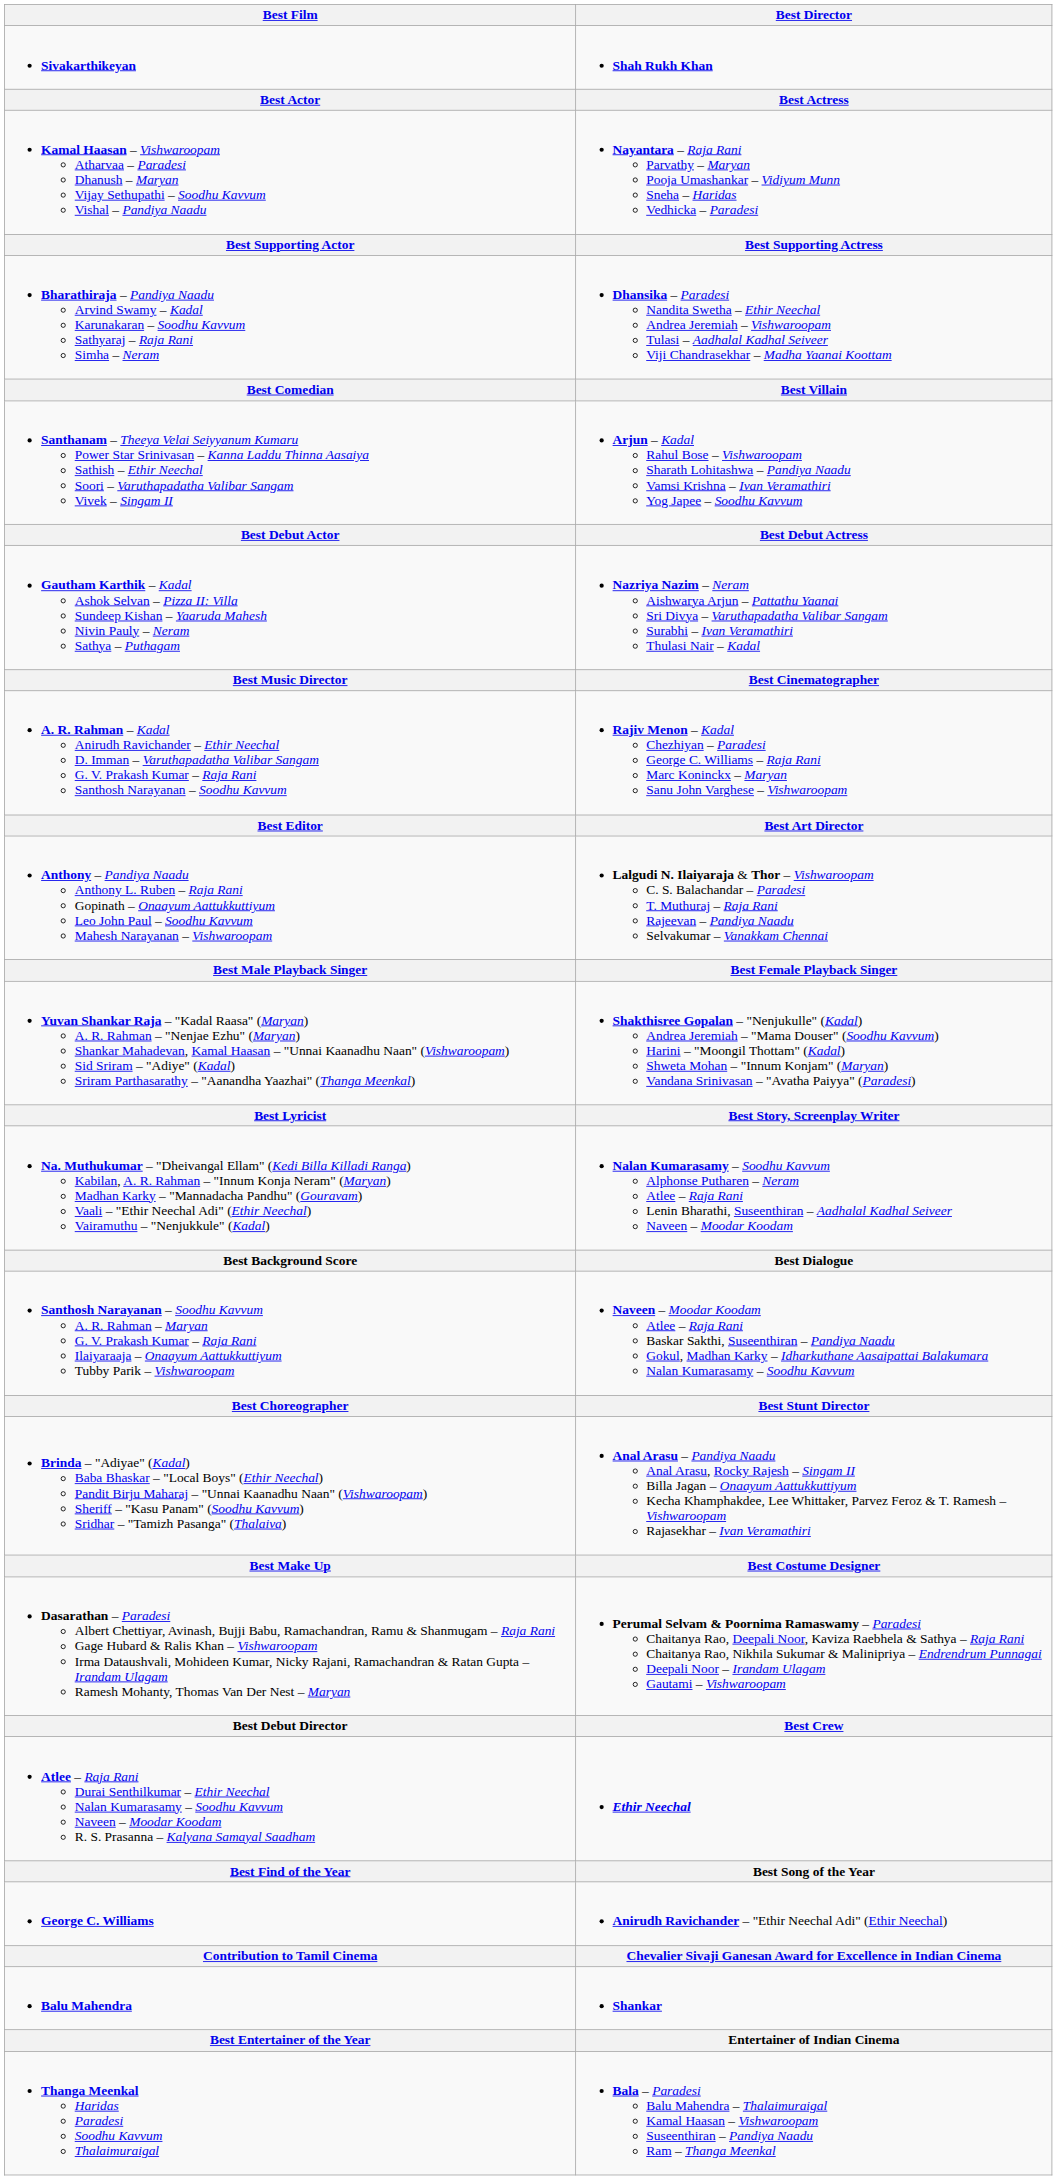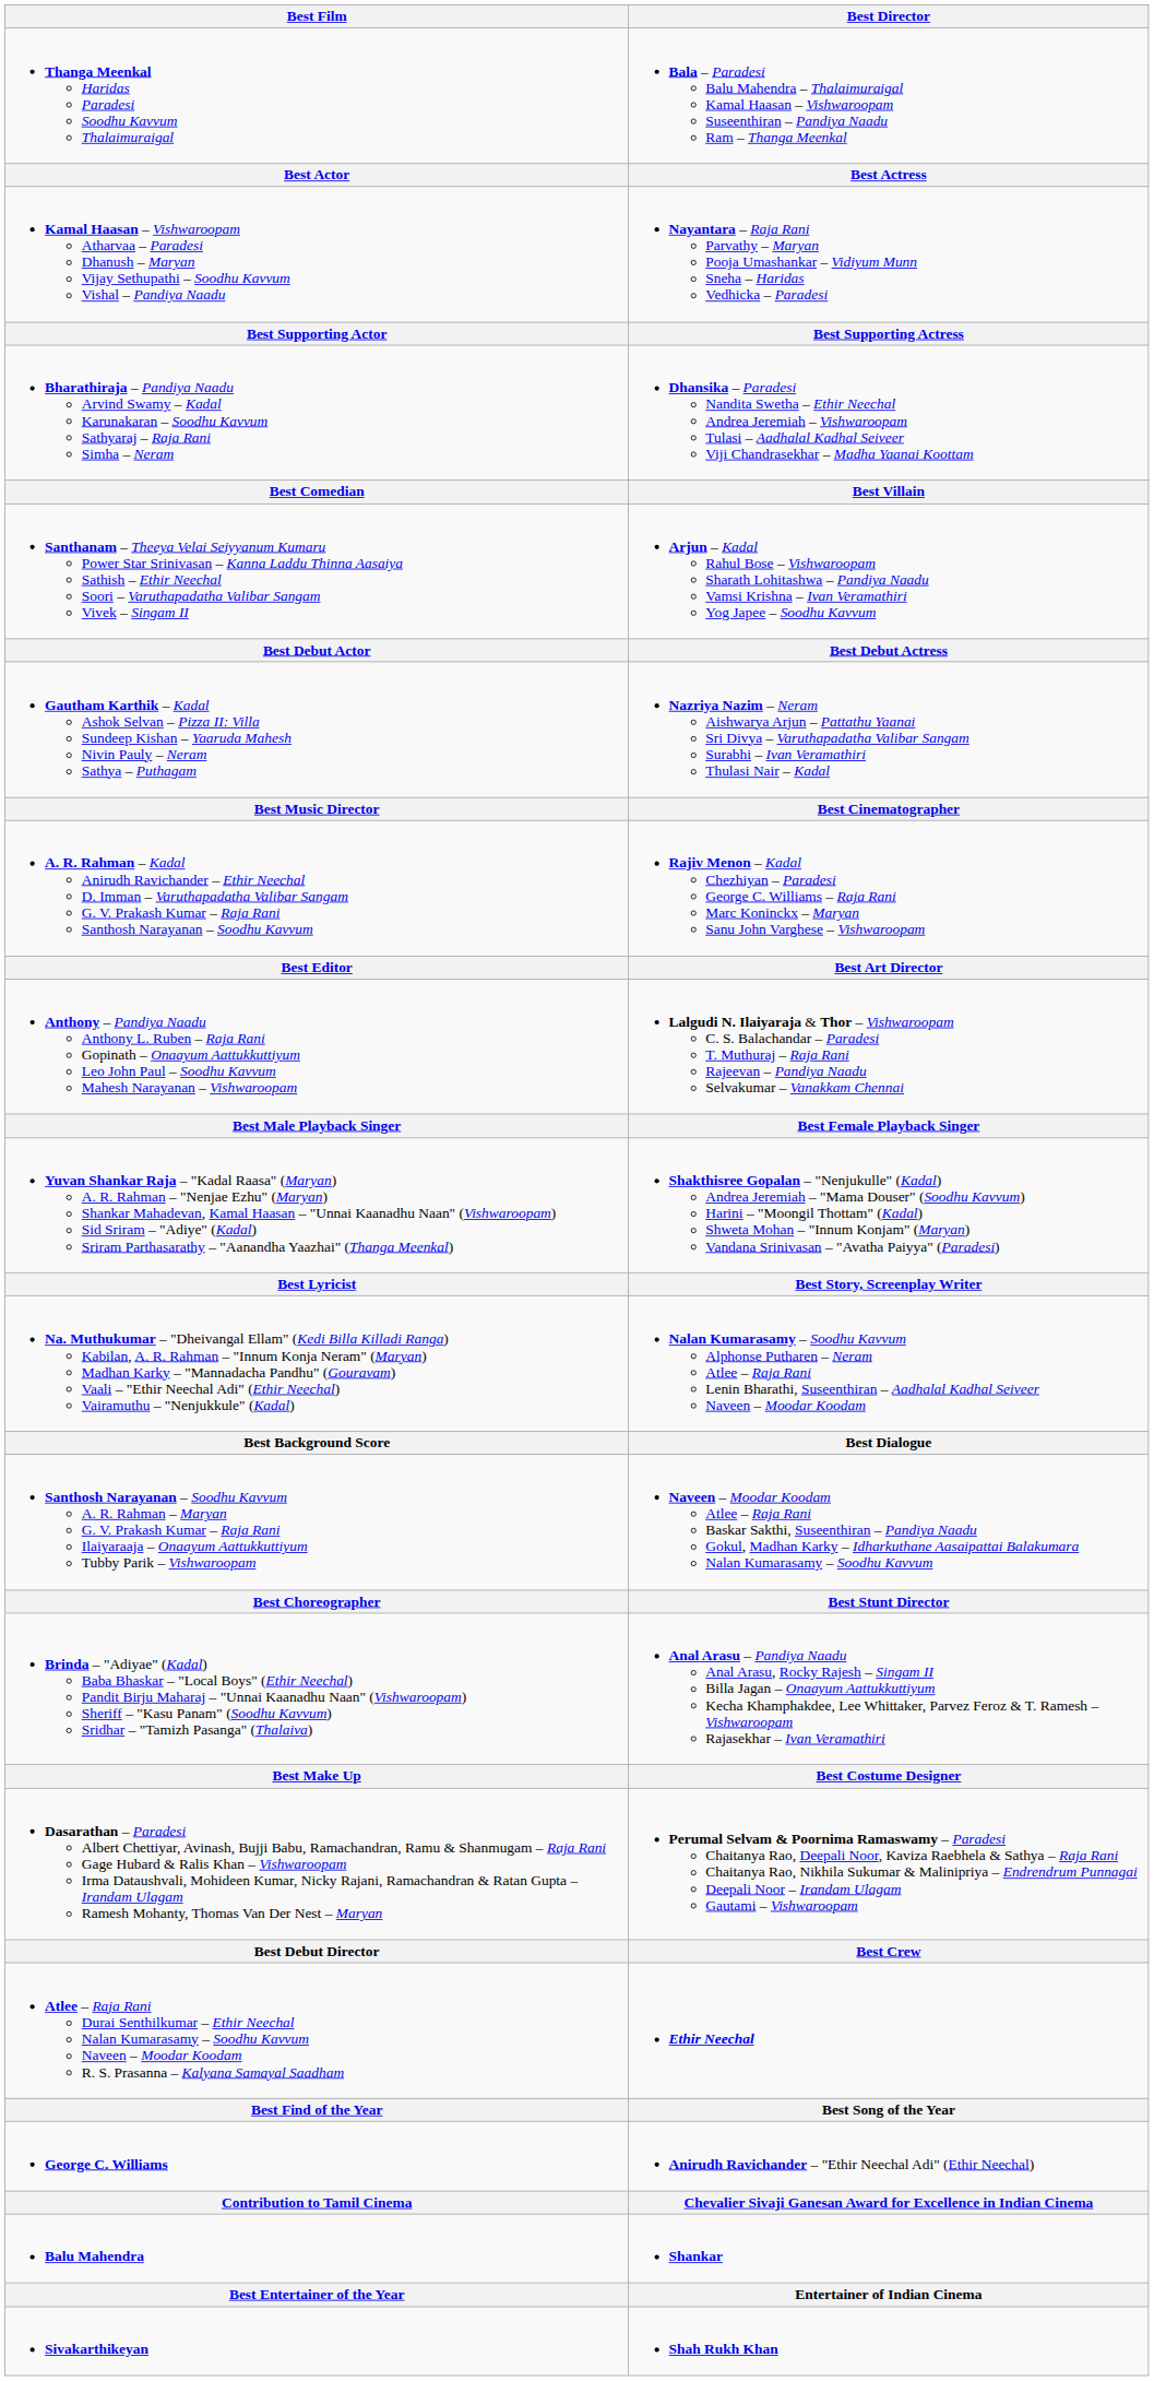rows swapped: Thanga Meenkal Haridas Paradesi Soodhu Kavvum Thalaimuraigal <-> Sivakarthikeyan
